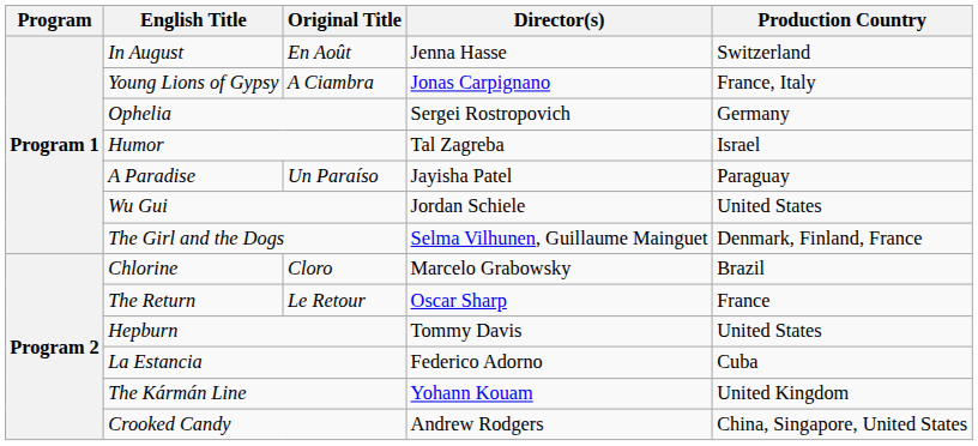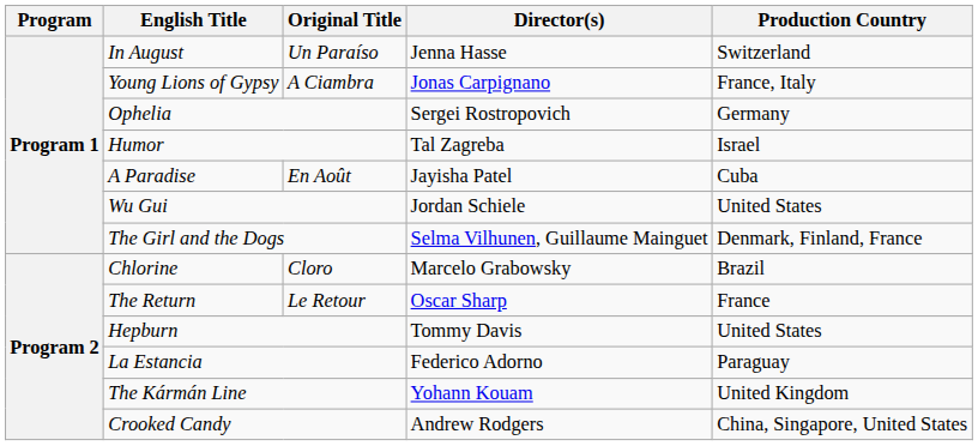In August | Original Title: En Août -> Un Paraíso
A Paradise | Original Title: Un Paraíso -> En Août
A Paradise | Production Country: Paraguay -> Cuba
La Estancia | Production Country: Cuba -> Paraguay
